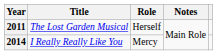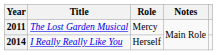2011 | Role: Herself -> Mercy
2014 | Role: Mercy -> Herself
